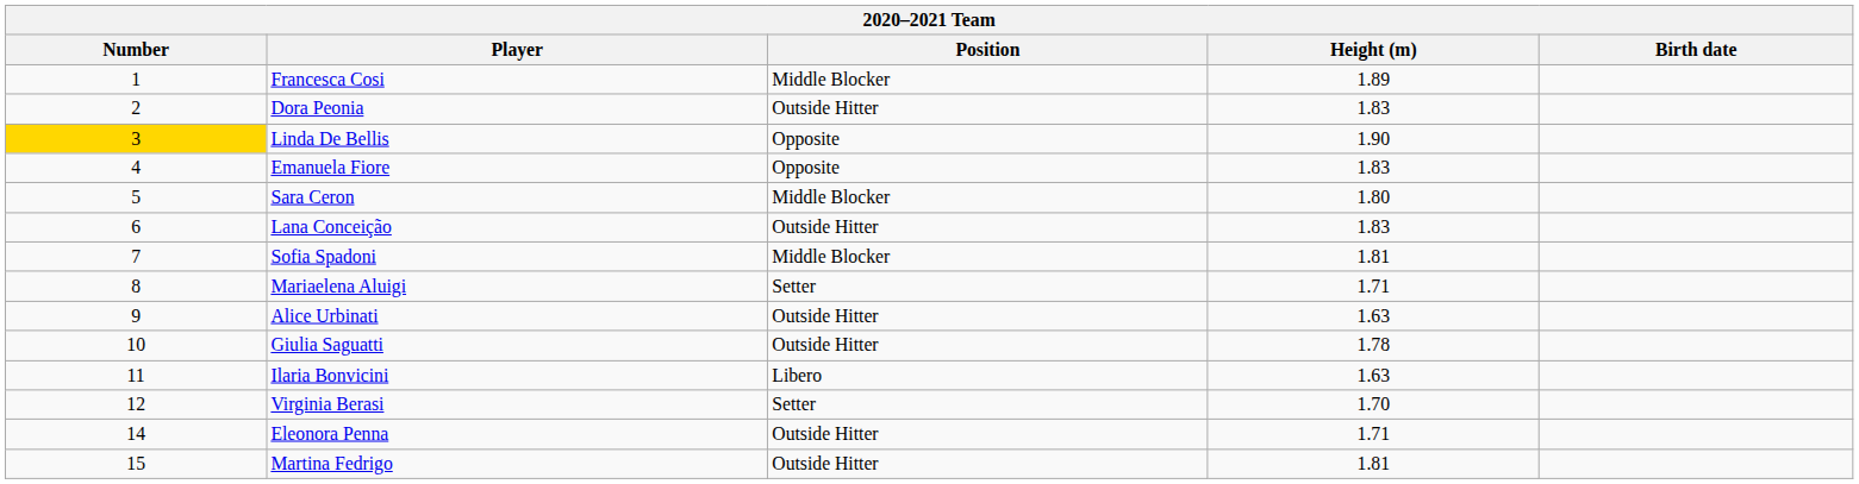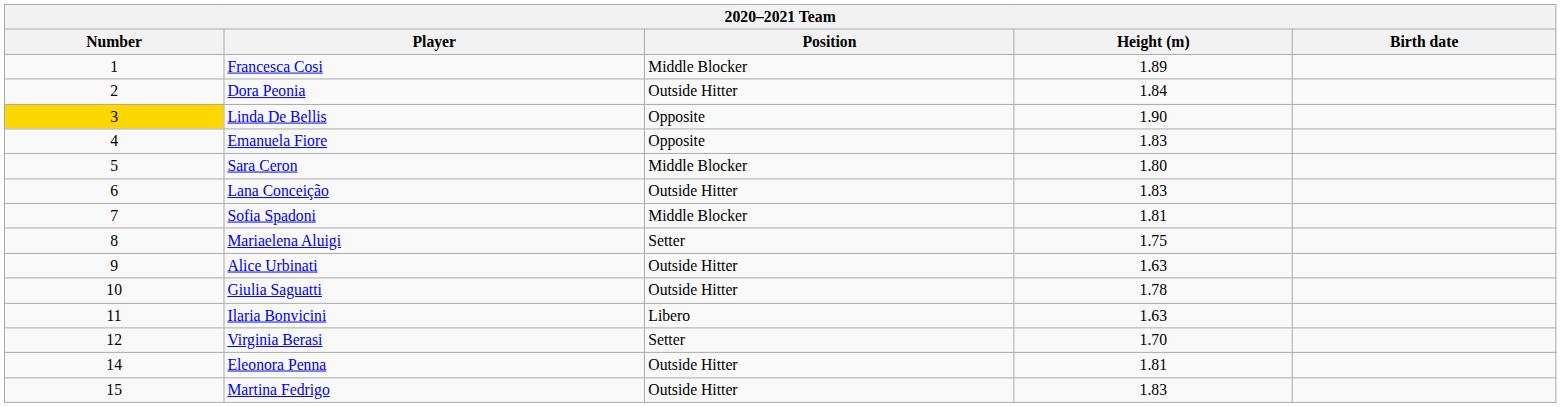Dora Peonia | Height (m): 1.83 -> 1.84
Mariaelena Aluigi | Height (m): 1.71 -> 1.75
Eleonora Penna | Height (m): 1.71 -> 1.81
Martina Fedrigo | Height (m): 1.81 -> 1.83
